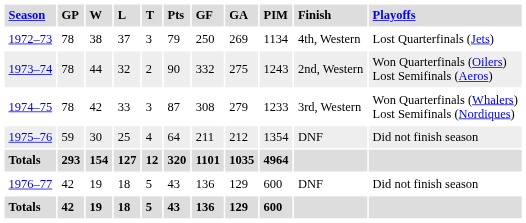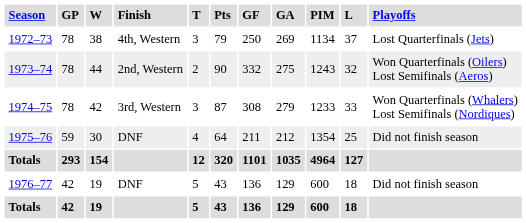columns swapped: L <-> Finish
